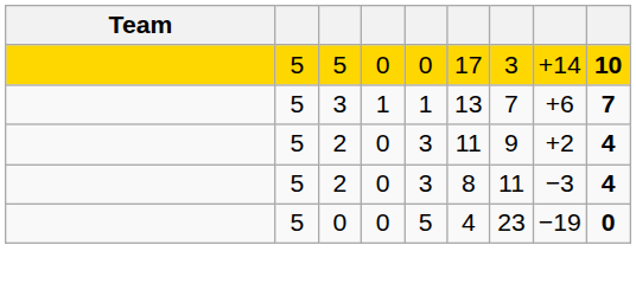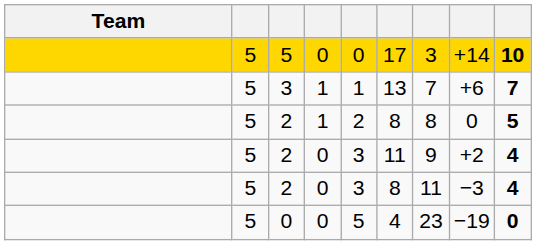+ row: 5 | 2 | 1 | 2 | 8 | 8 | 0 | 5
